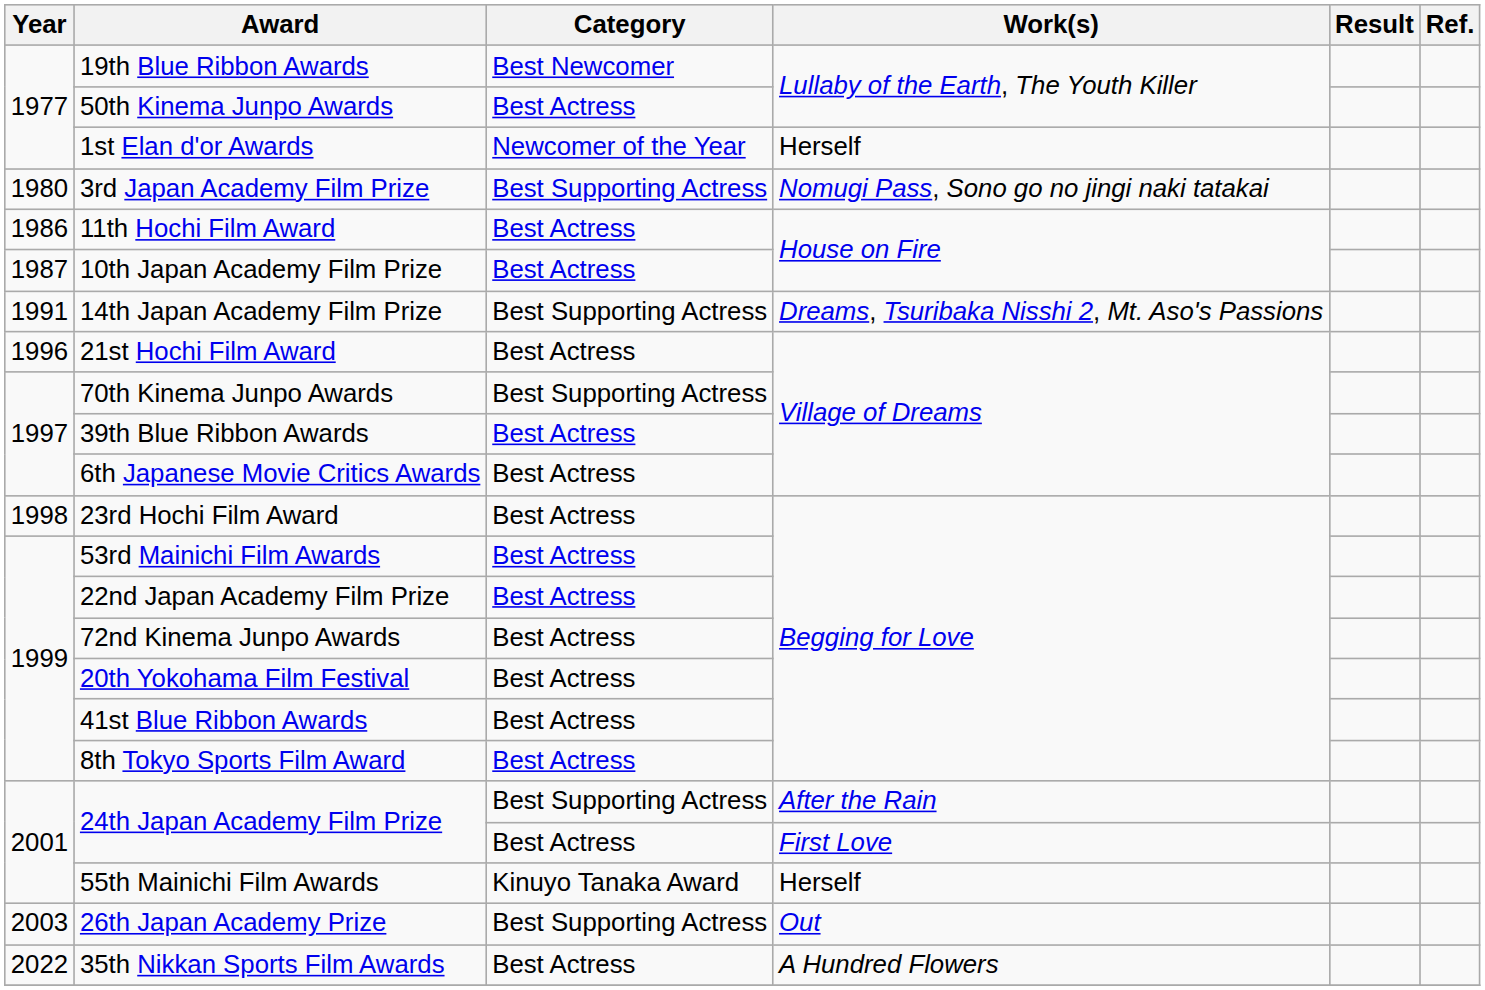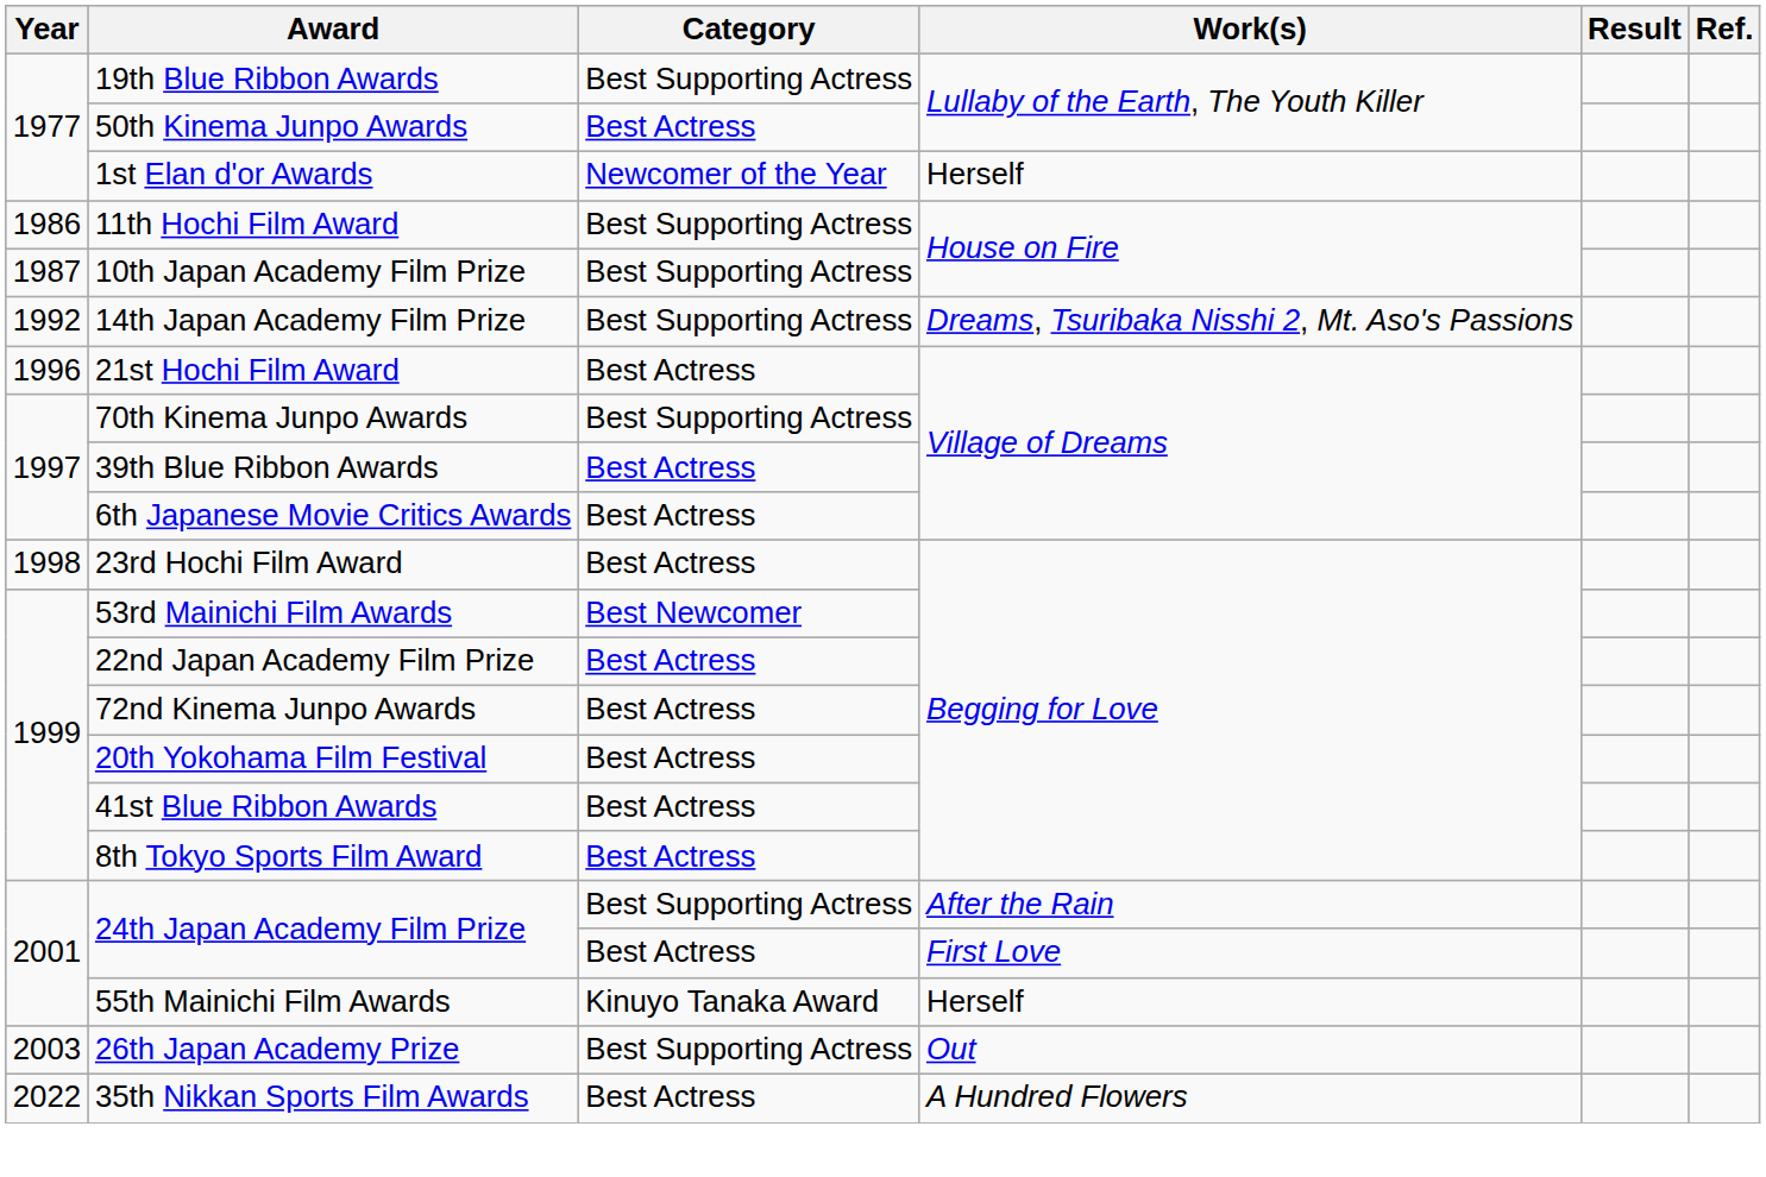19th Blue Ribbon Awards | Category: Best Newcomer -> Best Supporting Actress
- row: 1980 | 3rd Japan Academy Film Prize | Best Supporting Actress | Nomugi Pass, Sono go no jingi naki tatakai
11th Hochi Film Award | Category: Best Actress -> Best Supporting Actress
10th Japan Academy Film Prize | Category: Best Actress -> Best Supporting Actress
14th Japan Academy Film Prize | Year: 1991 -> 1992
53rd Mainichi Film Awards | Category: Best Actress -> Best Newcomer
